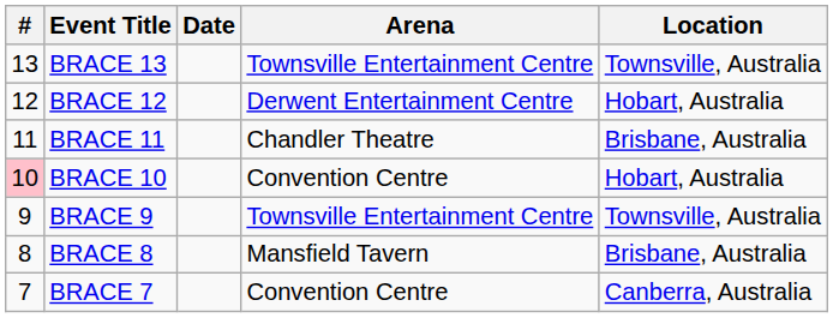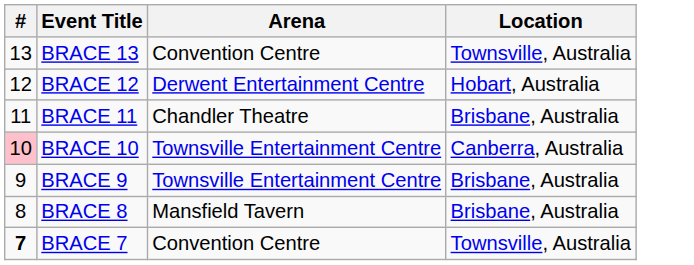- column: Date
BRACE 13 | Arena: Townsville Entertainment Centre -> Convention Centre
BRACE 10 | Arena: Convention Centre -> Townsville Entertainment Centre
BRACE 10 | Location: Hobart, Australia -> Canberra, Australia
BRACE 9 | Location: Townsville, Australia -> Brisbane, Australia
BRACE 7 | #: normal -> bold
BRACE 7 | Location: Canberra, Australia -> Townsville, Australia
